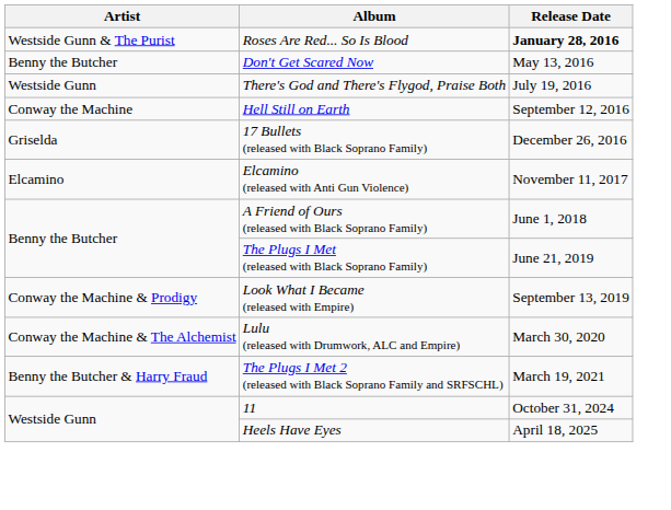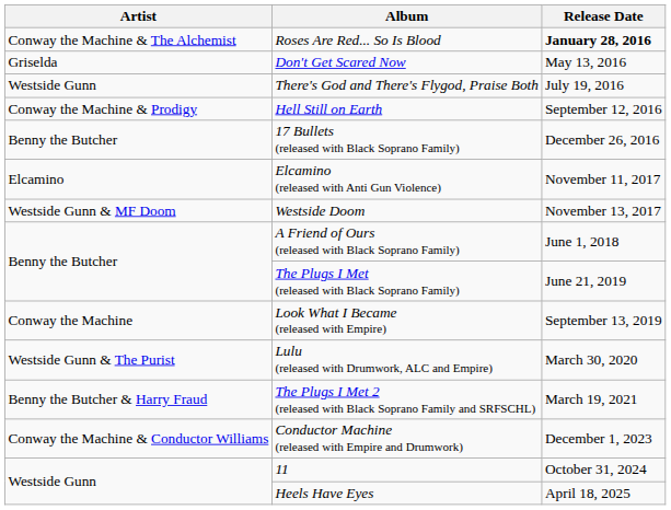Roses Are Red... So Is Blood | Artist: Westside Gunn & The Purist -> Conway the Machine & The Alchemist
Don't Get Scared Now | Artist: Benny the Butcher -> Griselda
Hell Still on Earth | Artist: Conway the Machine -> Conway the Machine & Prodigy
17 Bullets (released with Black Soprano Family) | Artist: Griselda -> Benny the Butcher
+ row: Westside Gunn & MF Doom | Westside Doom | November 13, 2017
Look What I Became (released with Empire) | Artist: Conway the Machine & Prodigy -> Conway the Machine
Lulu (released with Drumwork, ALC and Empire) | Artist: Conway the Machine & The Alchemist -> Westside Gunn & The Purist
+ row: Conway the Machine & Conductor Williams | Conductor Machine (released with Empire and Drumwork) | December 1, 2023
